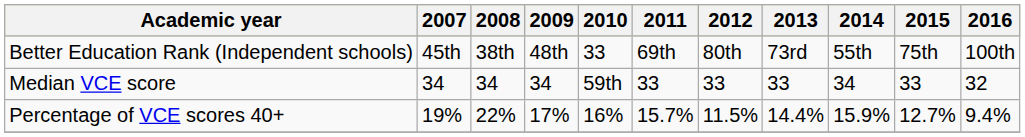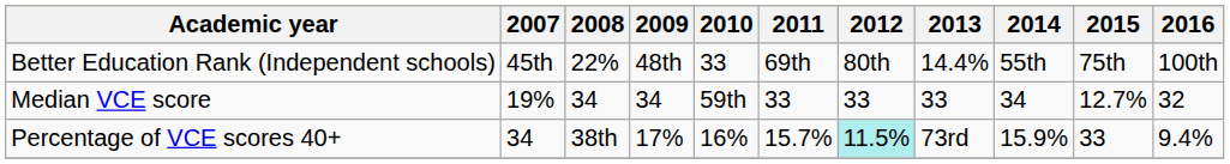Better Education Rank (Independent schools) | 2008: 38th -> 22%
Better Education Rank (Independent schools) | 2013: 73rd -> 14.4%
Median VCE score | 2007: 34 -> 19%
Median VCE score | 2015: 33 -> 12.7%
Percentage of VCE scores 40+ | 2007: 19% -> 34
Percentage of VCE scores 40+ | 2008: 22% -> 38th
Percentage of VCE scores 40+ | 2012: no background -> paleturquoise background
Percentage of VCE scores 40+ | 2013: 14.4% -> 73rd
Percentage of VCE scores 40+ | 2015: 12.7% -> 33
